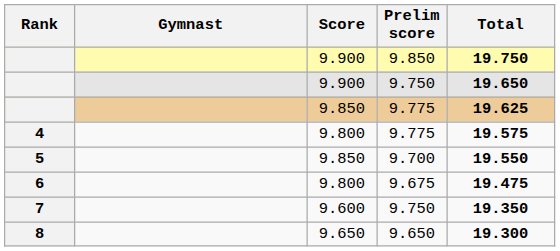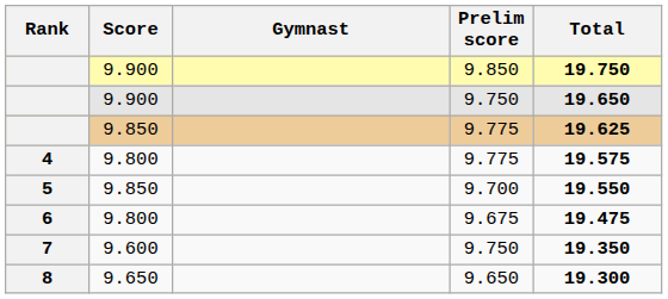columns swapped: Gymnast <-> Score
